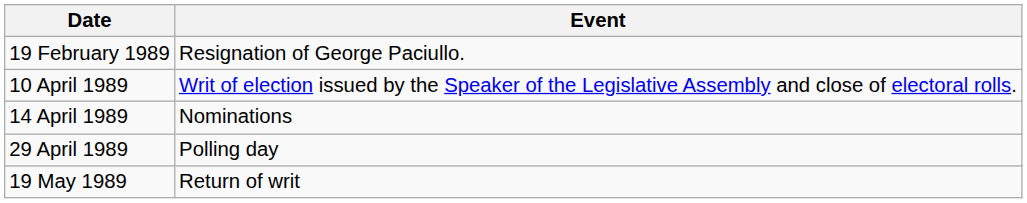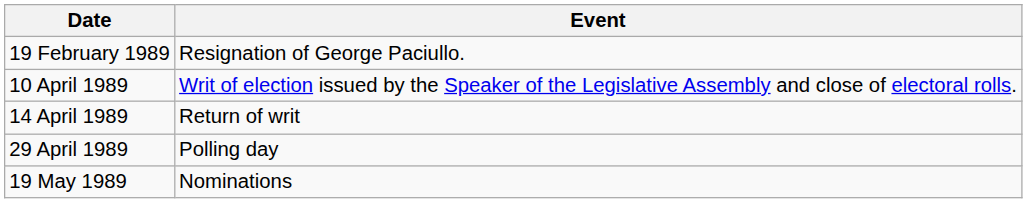14 April 1989 | Event: Nominations -> Return of writ
19 May 1989 | Event: Return of writ -> Nominations
